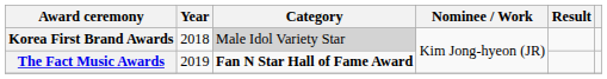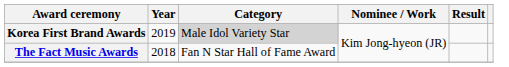Korea First Brand Awards | Year: 2018 -> 2019
The Fact Music Awards | Year: 2019 -> 2018
The Fact Music Awards | Category: bold -> normal
